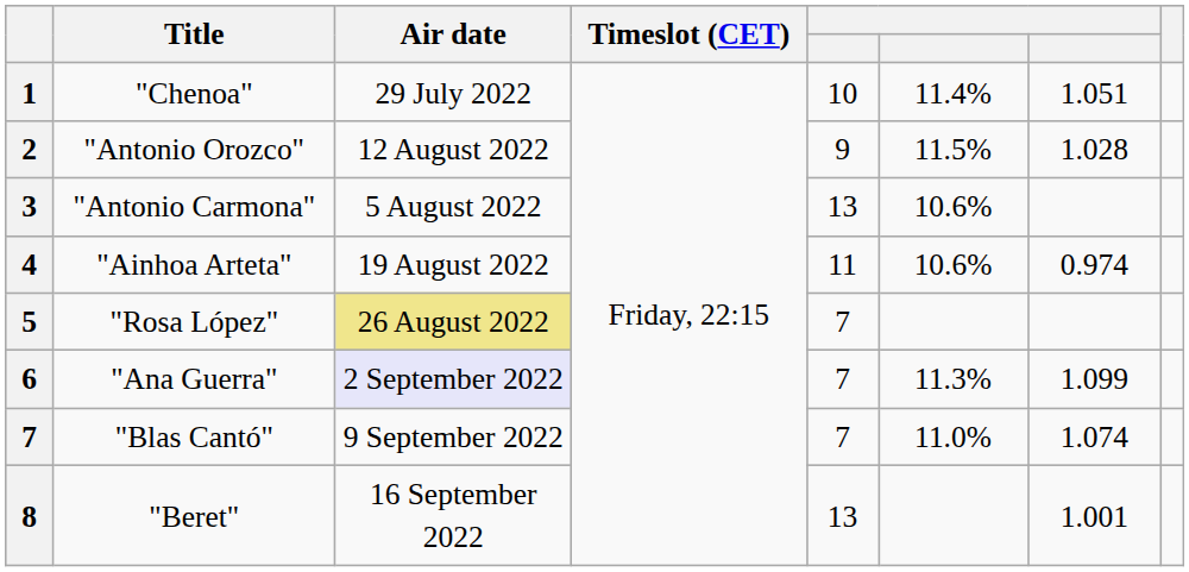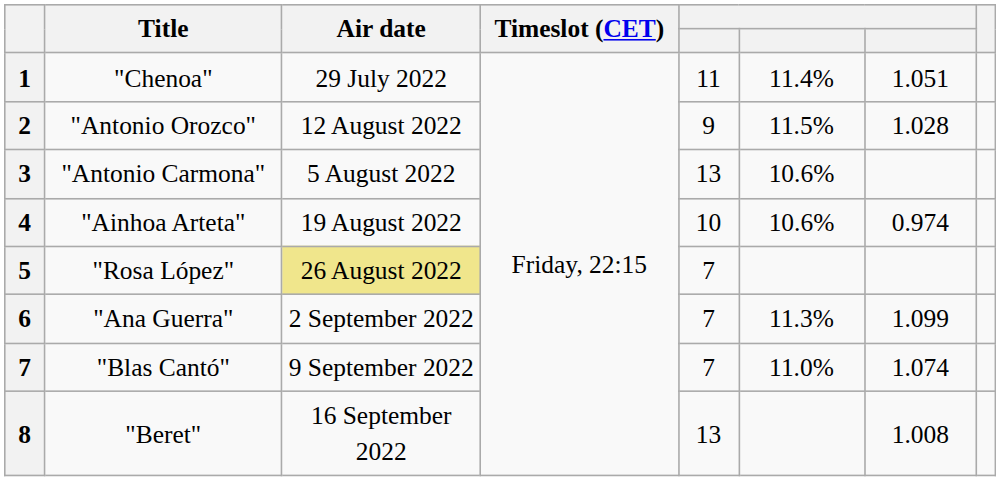"Chenoa" | column 5: 10 -> 11
"Ainhoa Arteta" | column 5: 11 -> 10
"Ana Guerra" | Air date: lavender background -> no background
"Beret" | column 7: 1.001 -> 1.008
